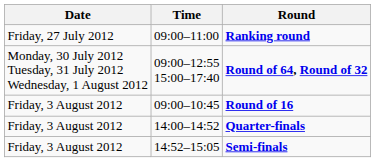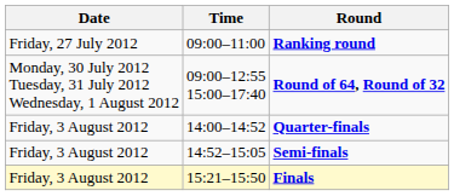- row: Friday, 3 August 2012 | 09:00–10:45 | Round of 16
+ row: Friday, 3 August 2012 | 15:21–15:50 | Finals
